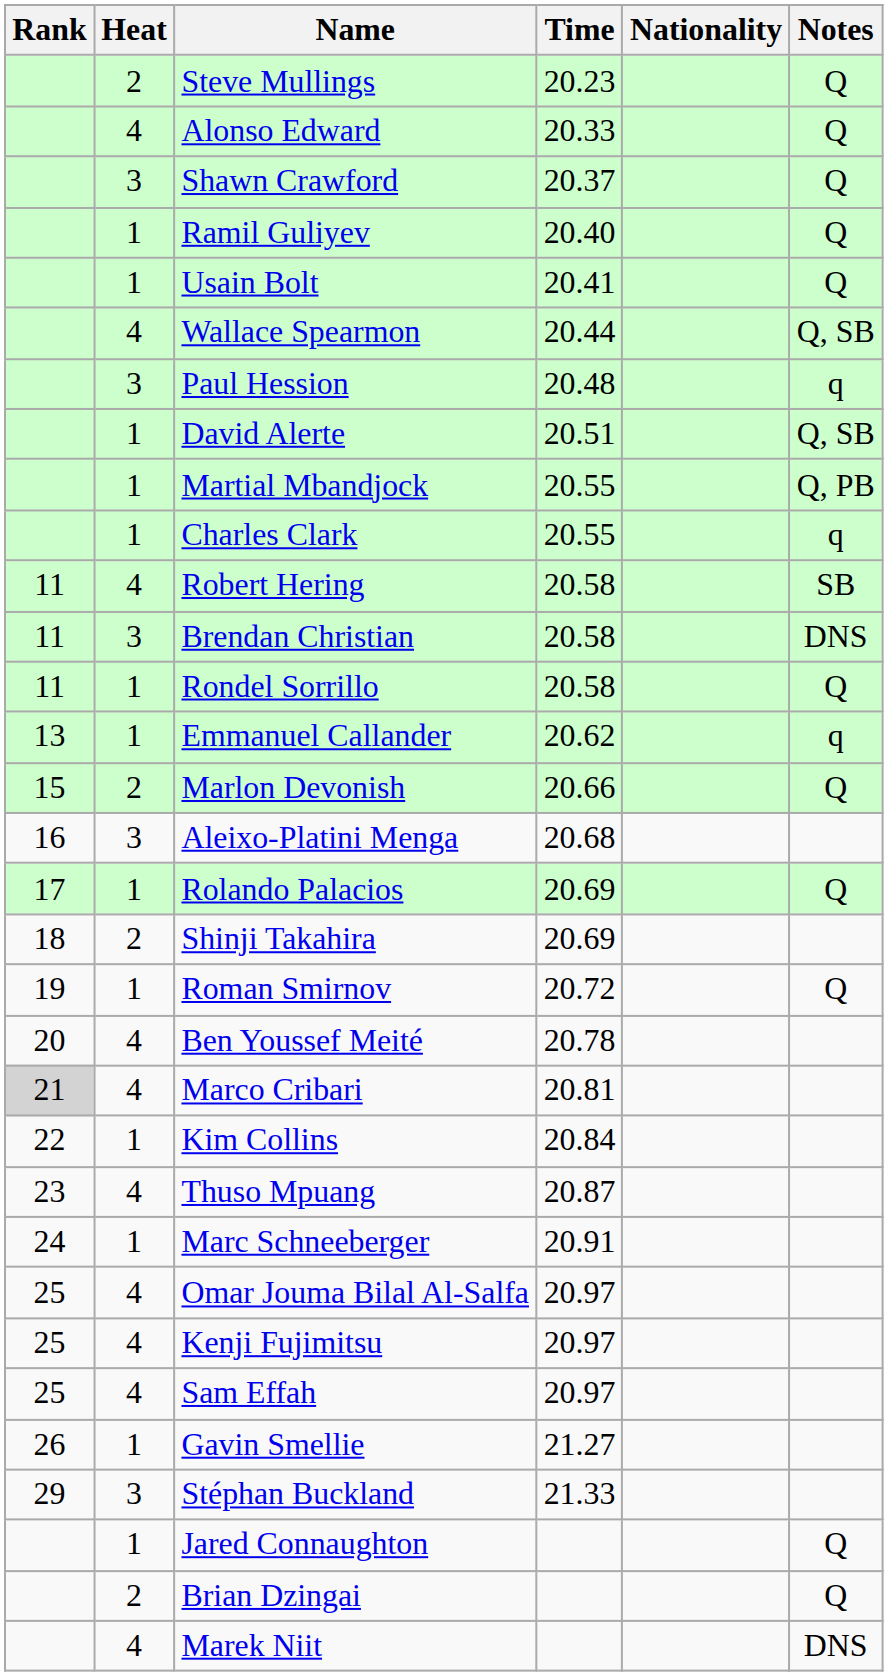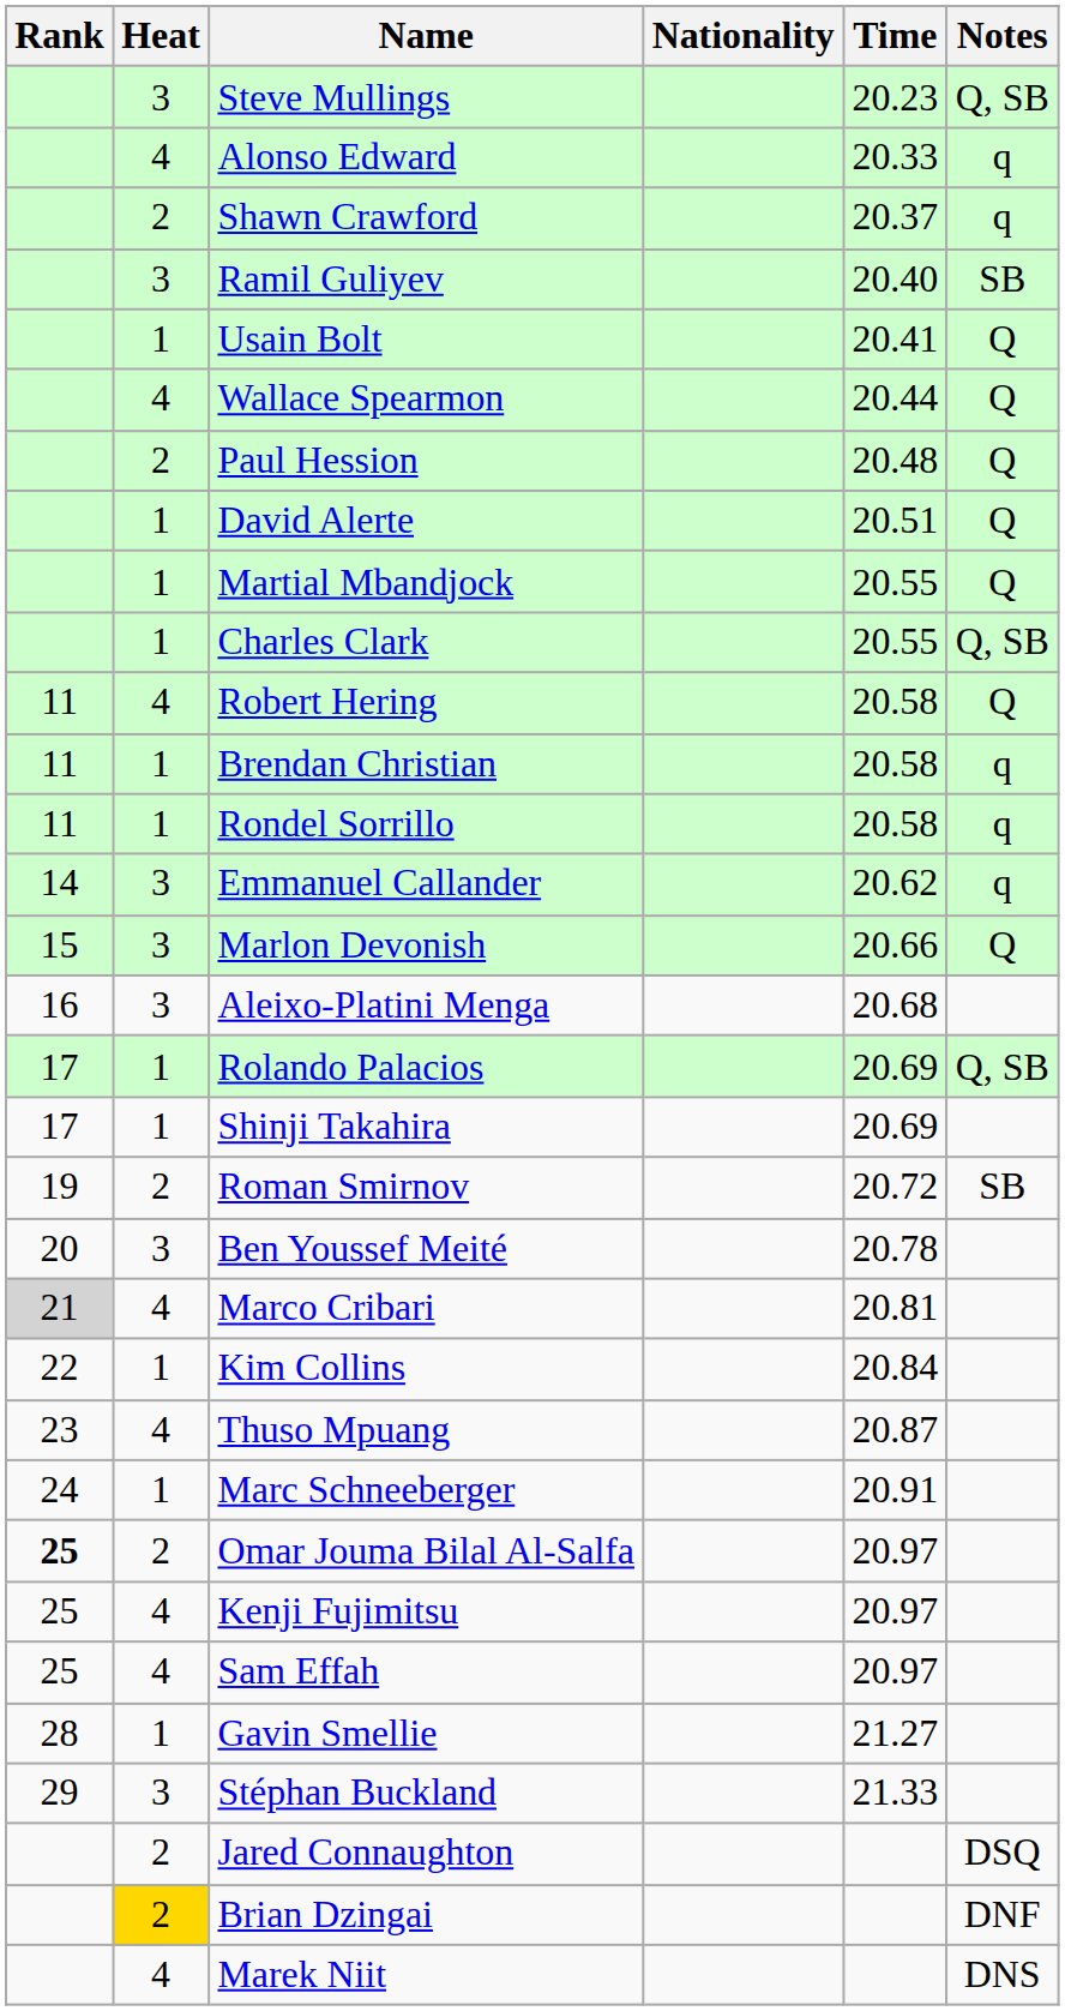columns swapped: Nationality <-> Time
Steve Mullings | Heat: 2 -> 3
Steve Mullings | Notes: Q -> Q, SB
Alonso Edward | Notes: Q -> q
Shawn Crawford | Heat: 3 -> 2
Shawn Crawford | Notes: Q -> q
Ramil Guliyev | Heat: 1 -> 3
Ramil Guliyev | Notes: Q -> SB
Wallace Spearmon | Notes: Q, SB -> Q
Paul Hession | Heat: 3 -> 2
Paul Hession | Notes: q -> Q
David Alerte | Notes: Q, SB -> Q
Martial Mbandjock | Notes: Q, PB -> Q
Charles Clark | Notes: q -> Q, SB
Robert Hering | Notes: SB -> Q
Brendan Christian | Heat: 3 -> 1
Brendan Christian | Notes: DNS -> q
Rondel Sorrillo | Notes: Q -> q
Emmanuel Callander | Rank: 13 -> 14
Emmanuel Callander | Heat: 1 -> 3
Marlon Devonish | Heat: 2 -> 3
Rolando Palacios | Notes: Q -> Q, SB
Shinji Takahira | Rank: 18 -> 17
Shinji Takahira | Heat: 2 -> 1
Roman Smirnov | Heat: 1 -> 2
Roman Smirnov | Notes: Q -> SB
Ben Youssef Meité | Heat: 4 -> 3
Omar Jouma Bilal Al-Salfa | Rank: normal -> bold
Omar Jouma Bilal Al-Salfa | Heat: 4 -> 2
Gavin Smellie | Rank: 26 -> 28
Jared Connaughton | Heat: 1 -> 2
Jared Connaughton | Notes: Q -> DSQ
Brian Dzingai | Heat: no background -> gold background
Brian Dzingai | Notes: Q -> DNF
